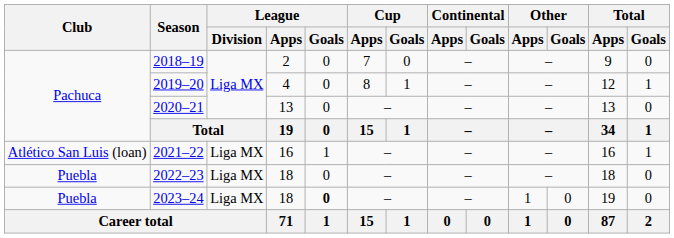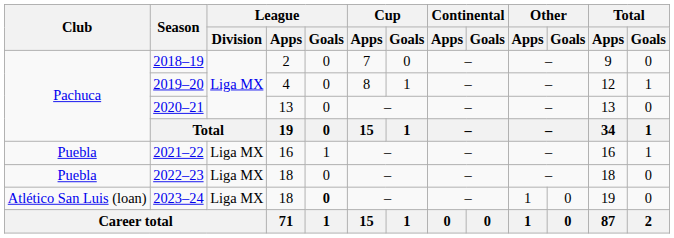2021–22 | Club: Atlético San Luis (loan) -> Puebla
2023–24 | Club: Puebla -> Atlético San Luis (loan)
